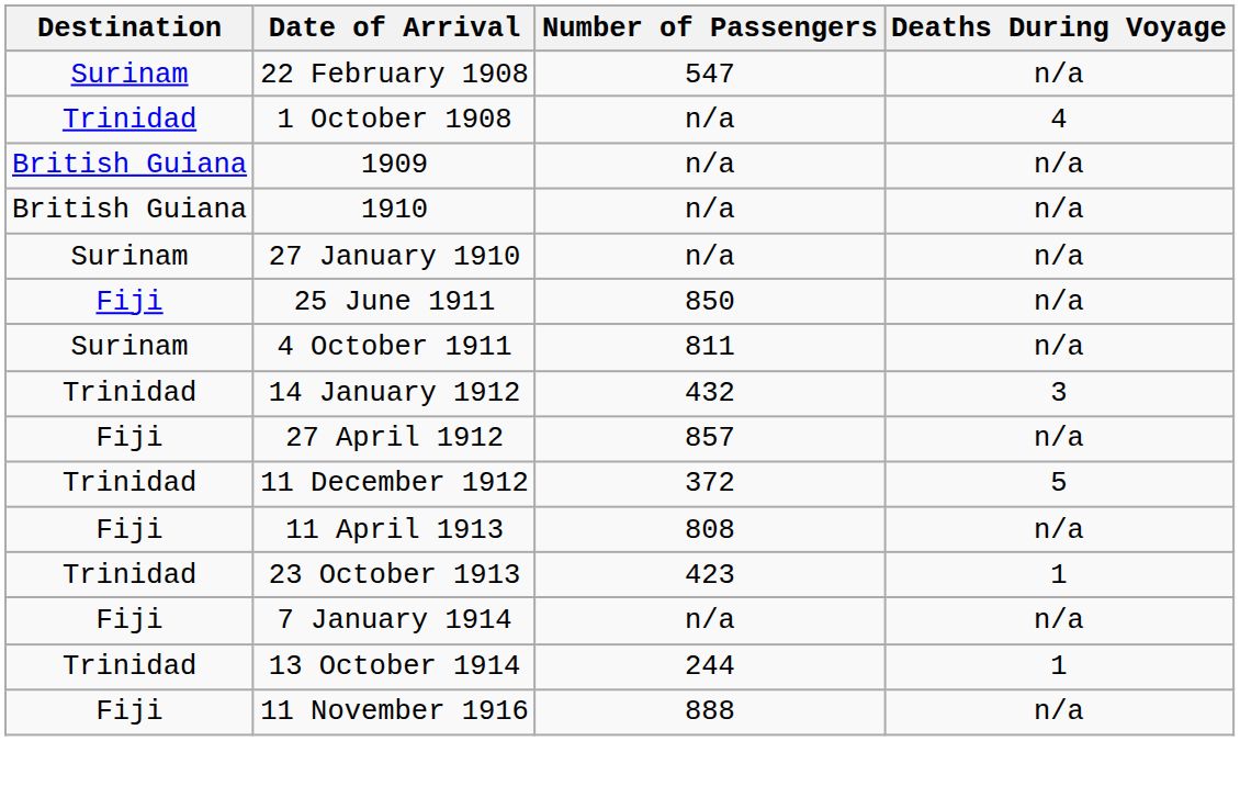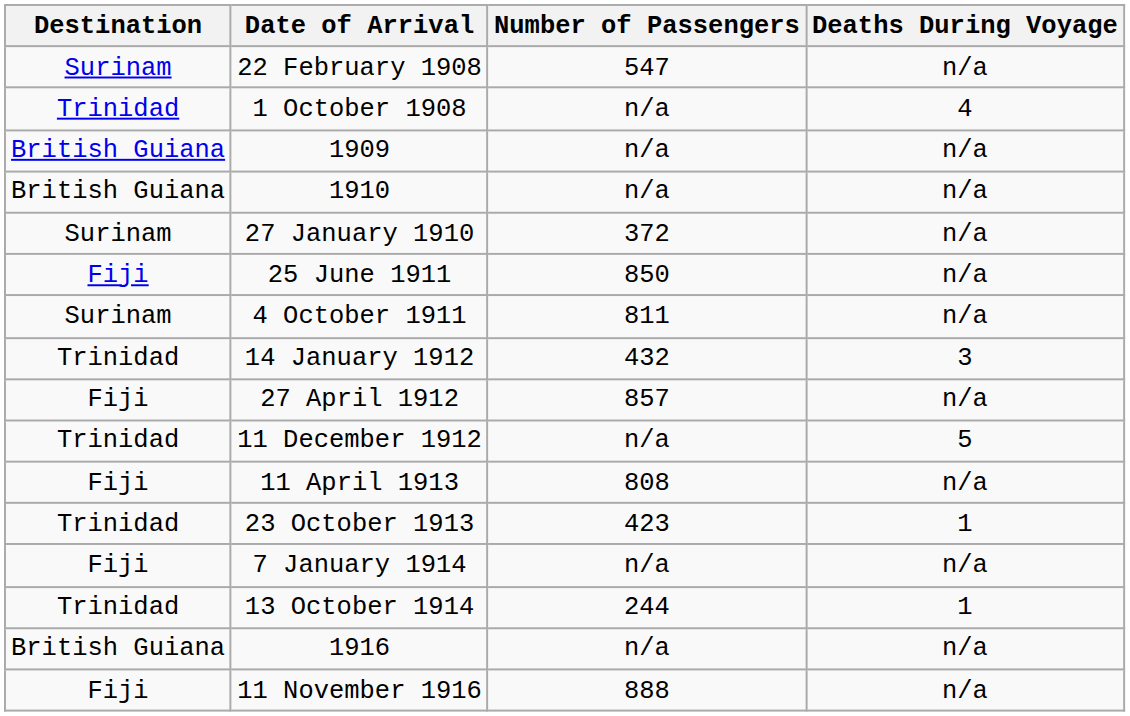27 January 1910 | Number of Passengers: n/a -> 372
11 December 1912 | Number of Passengers: 372 -> n/a
+ row: British Guiana | 1916 | n/a | n/a
